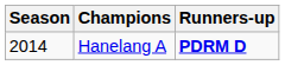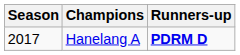Hanelang A | Season: 2014 -> 2017
